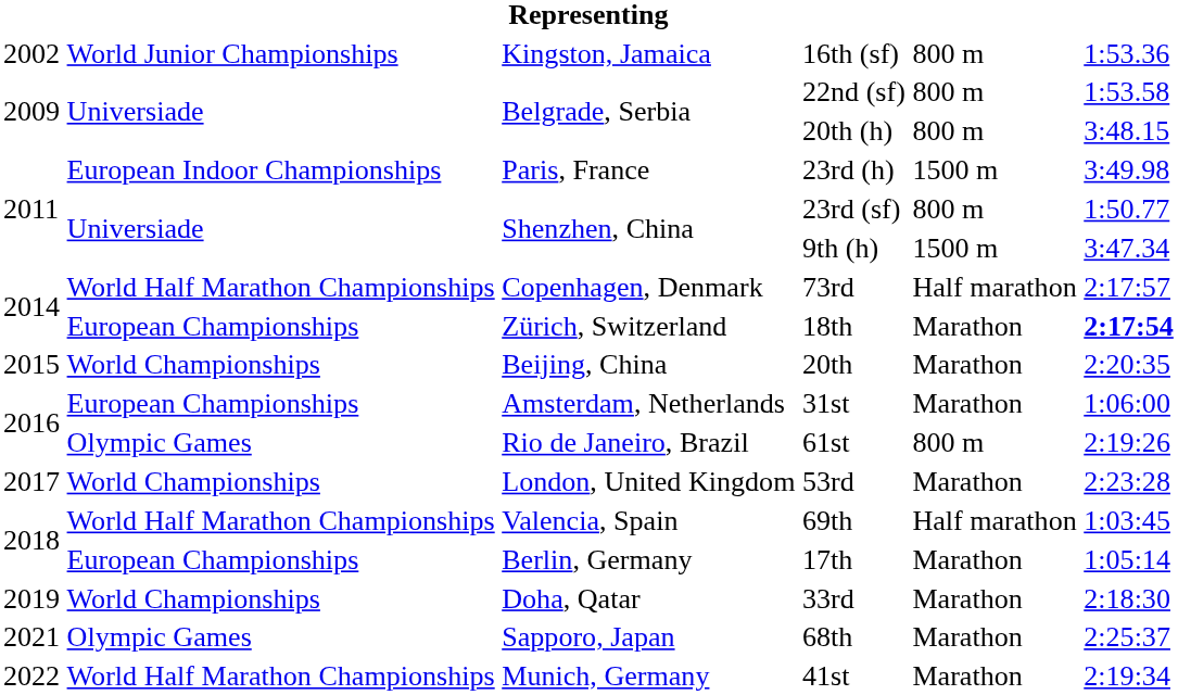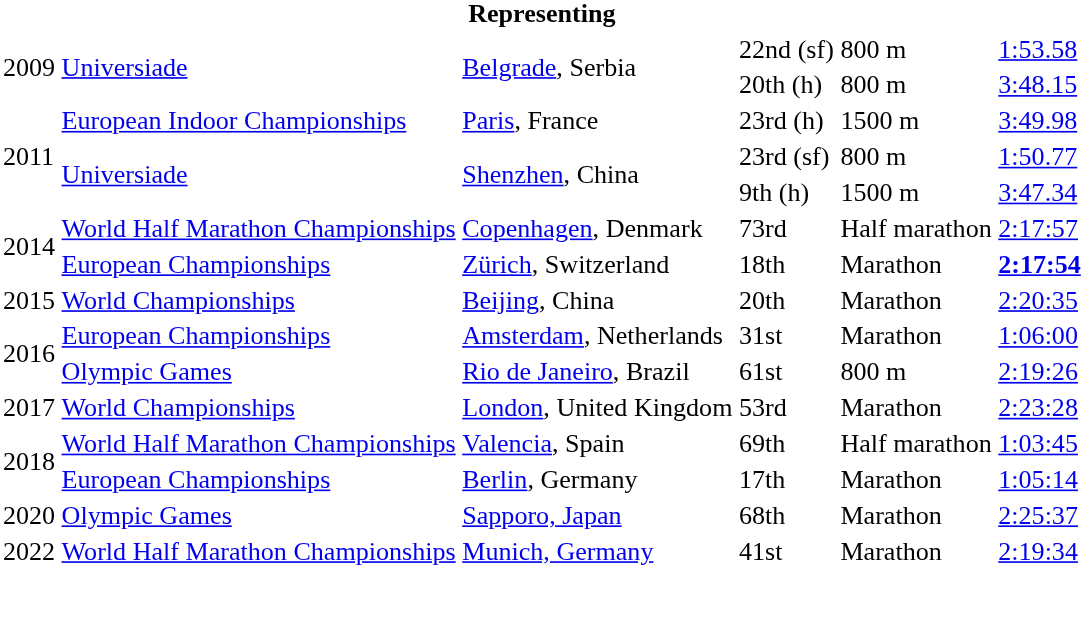- row: 2002 | World Junior Championships | Kingston, Jamaica | 16th (sf) | 800 m | 1:53.36
- row: 2019 | World Championships | Doha, Qatar | 33rd | Marathon | 2:18:30
68th | column 1: 2021 -> 2020
